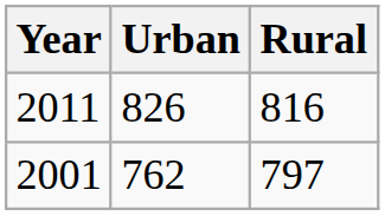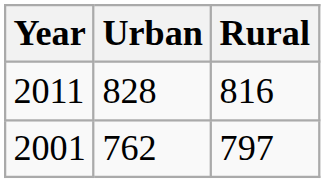2011 | Urban: 826 -> 828
